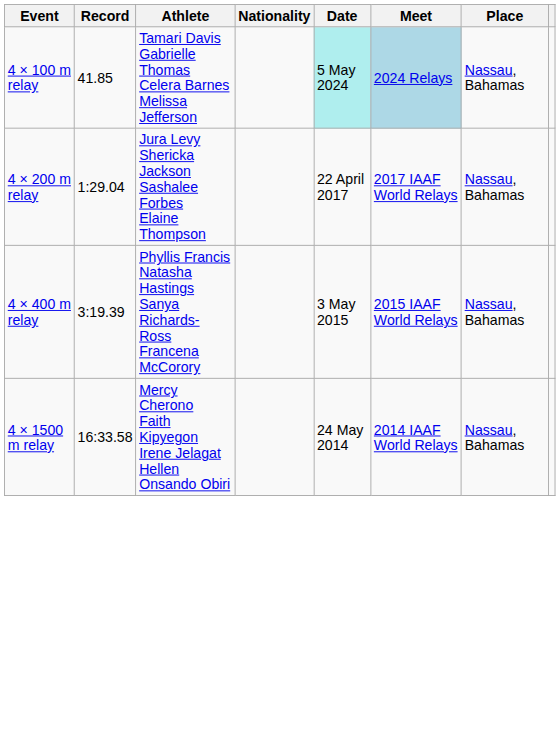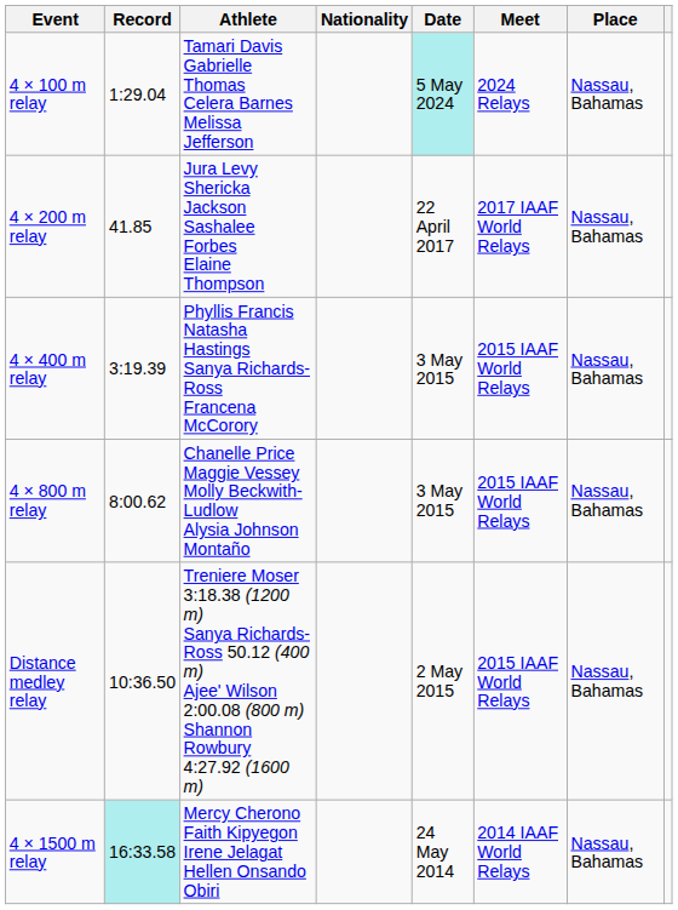4 × 100 m relay | Record: 41.85 -> 1:29.04
4 × 100 m relay | Meet: lightblue background -> no background
4 × 200 m relay | Record: 1:29.04 -> 41.85
+ row: 4 × 800 m relay | 8:00.62 | Chanelle Price Maggie Vessey Molly Beckwith-Ludlow Alysia Johnson Montaño | 3 May 2015 | 2015 IAAF World Relays | Nassau, Bahamas
+ row: Distance medley relay | 10:36.50 | Treniere Moser 3:18.38 (1200 m) Sanya Richards-Ross 50.12 (400 m) Ajee' Wilson 2:00.08 (800 m) Shannon Rowbury 4:27.92 (1600 m) | 2 May 2015 | 2015 IAAF World Relays | Nassau, Bahamas
4 × 1500 m relay | Record: no background -> paleturquoise background
